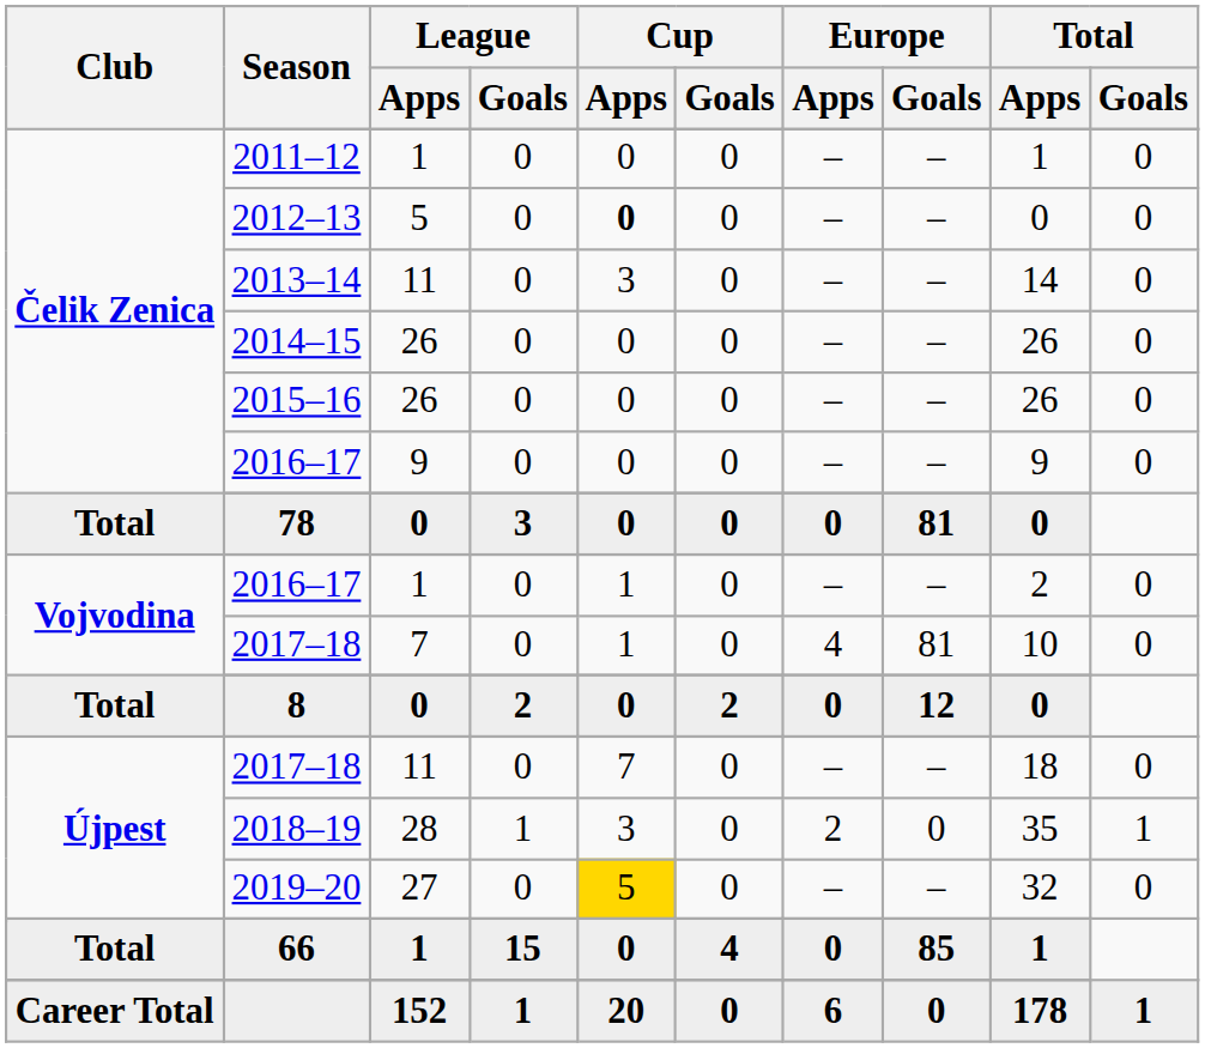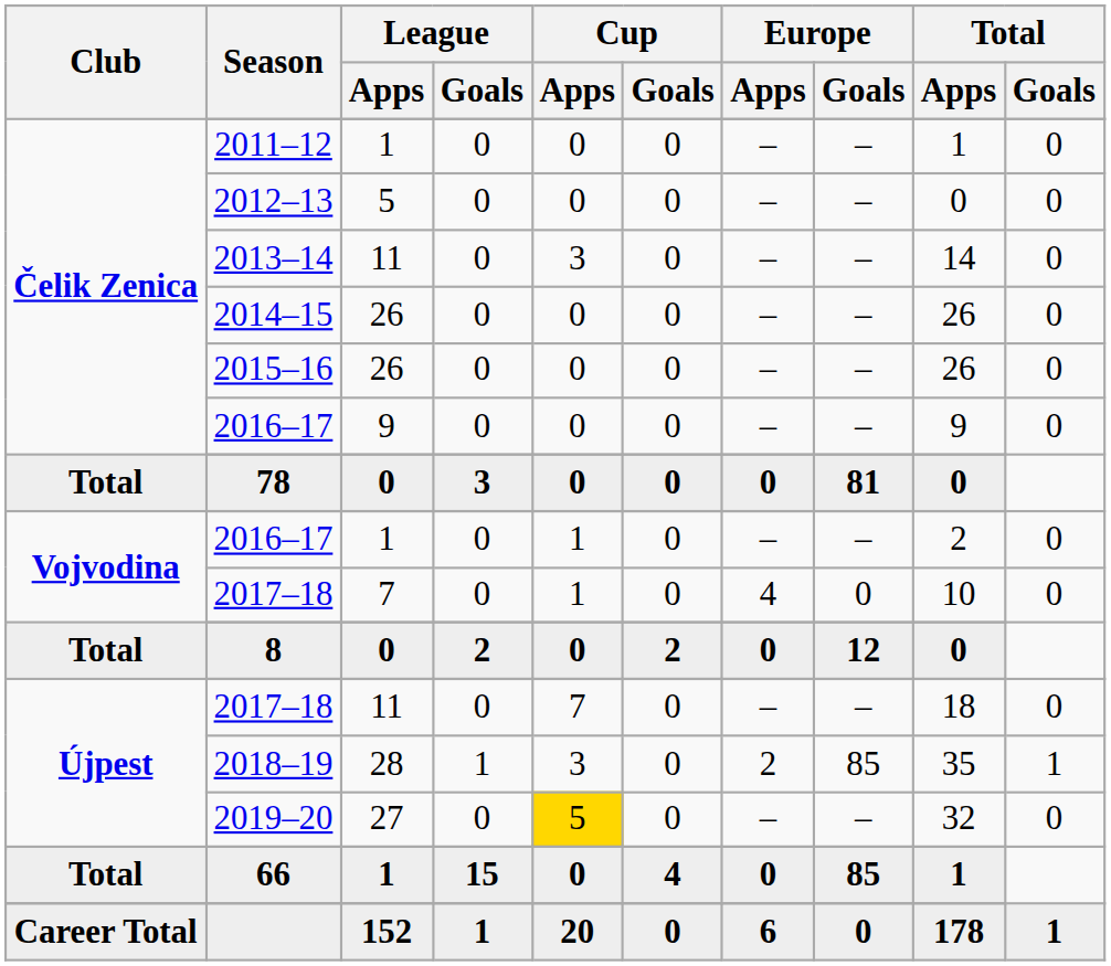2012–13 | Cup / Apps: bold -> normal
Vojvodina / 2017–18 | Europe / Goals: 81 -> 0
2018–19 | Europe / Goals: 0 -> 85
